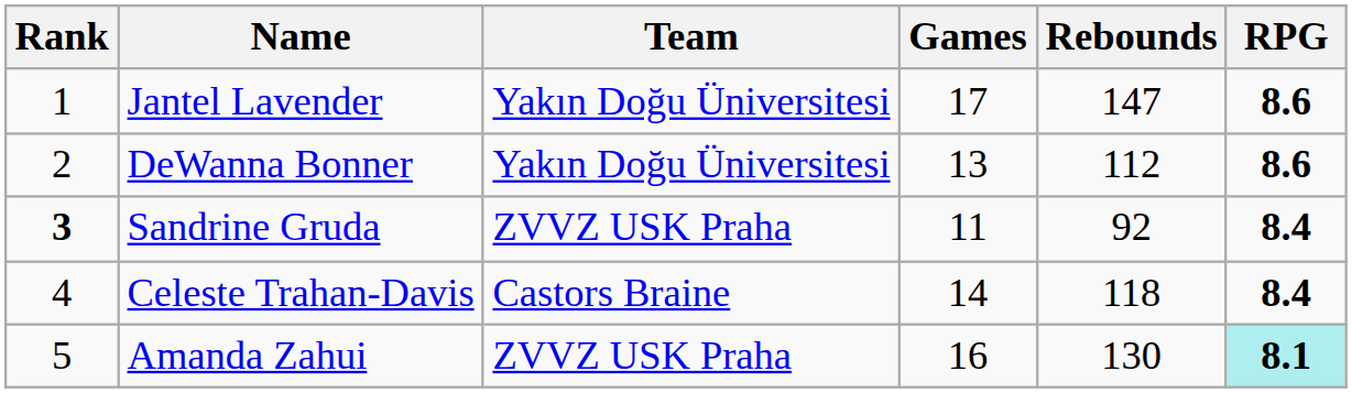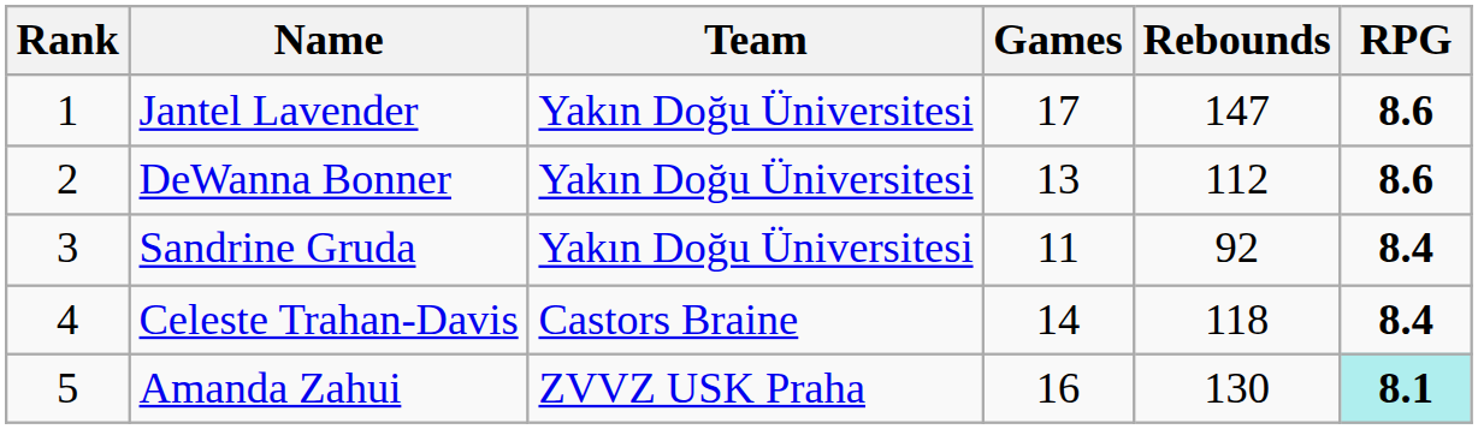Sandrine Gruda | Rank: bold -> normal
Sandrine Gruda | Team: ZVVZ USK Praha -> Yakın Doğu Üniversitesi
